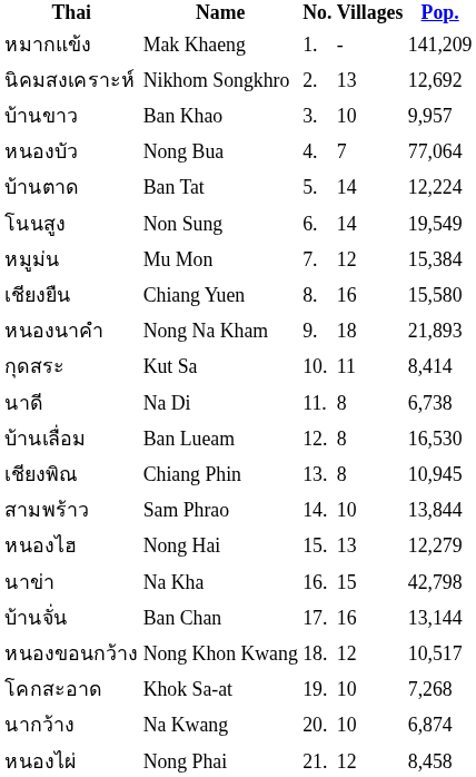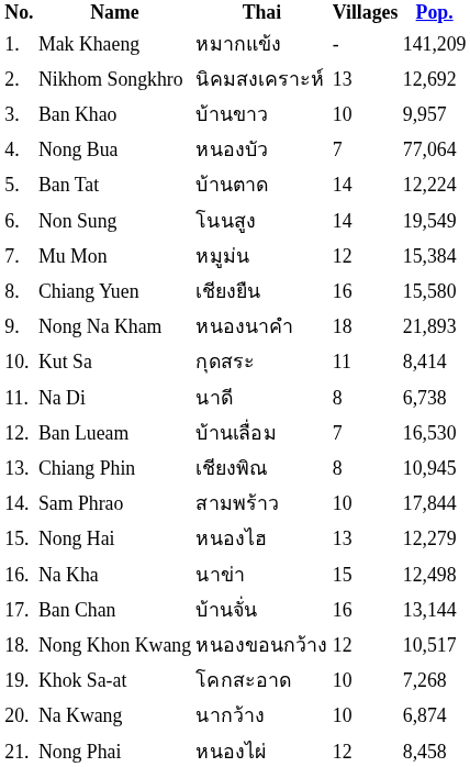columns swapped: No. <-> Thai
Ban Lueam | Villages: 8 -> 7
Sam Phrao | Pop.: 13,844 -> 17,844
Na Kha | Pop.: 42,798 -> 12,498
